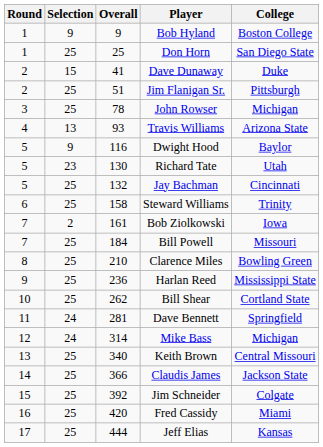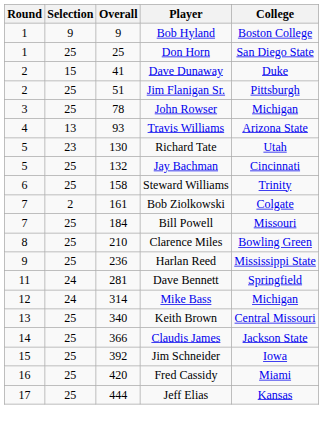- row: 5 | 9 | 116 | Dwight Hood | Baylor
Bob Ziolkowski | College: Iowa -> Colgate
- row: 10 | 25 | 262 | Bill Shear | Cortland State
Jim Schneider | College: Colgate -> Iowa
